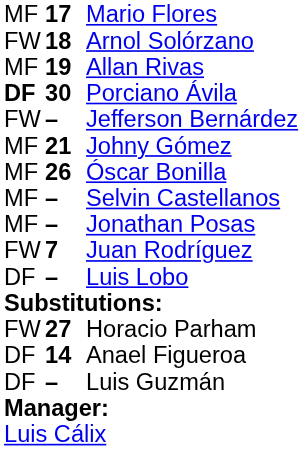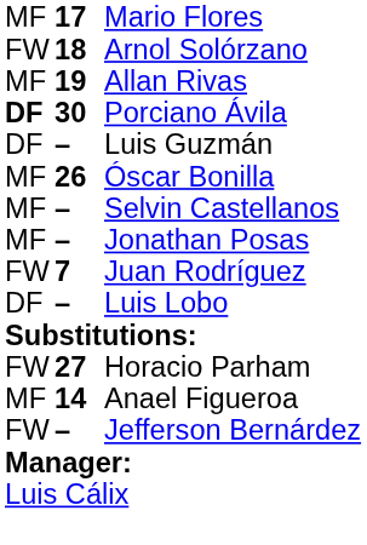rows swapped: Luis Guzmán <-> Jefferson Bernárdez
- row: MF | 21 | Johny Gómez
Anael Figueroa | column 1: DF -> MF
